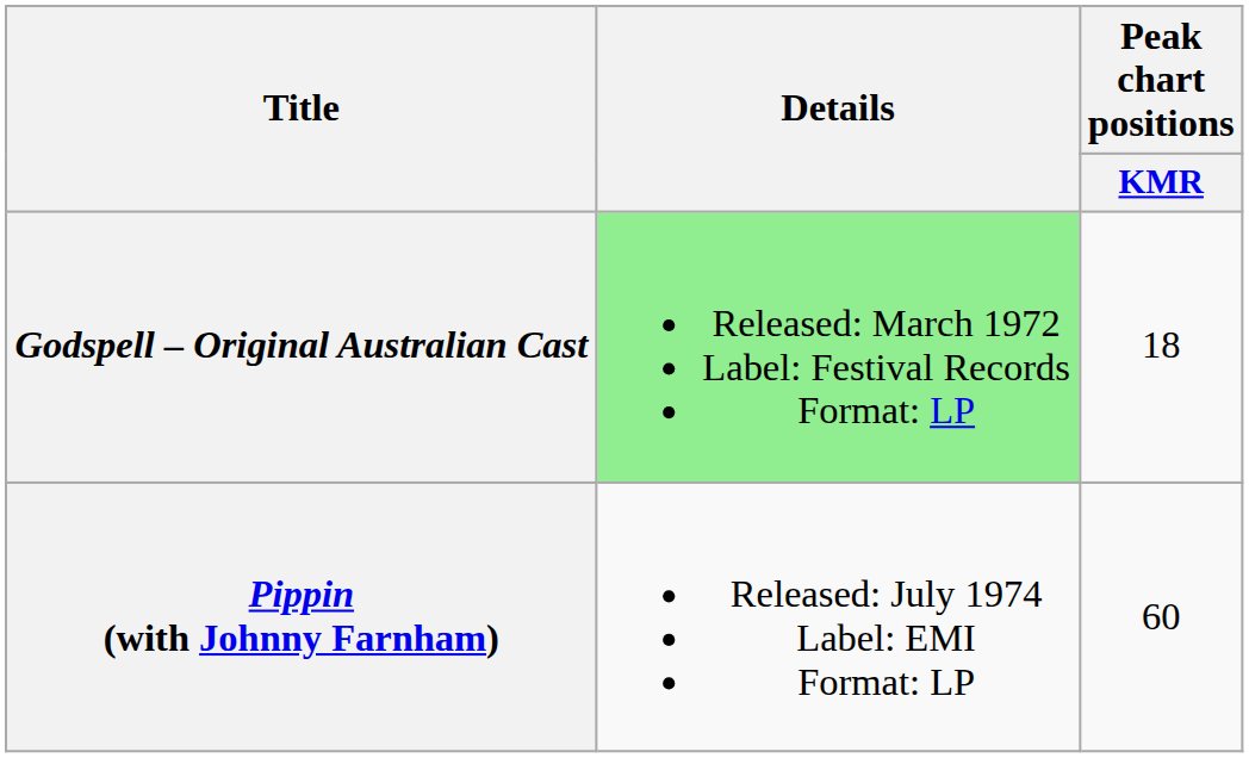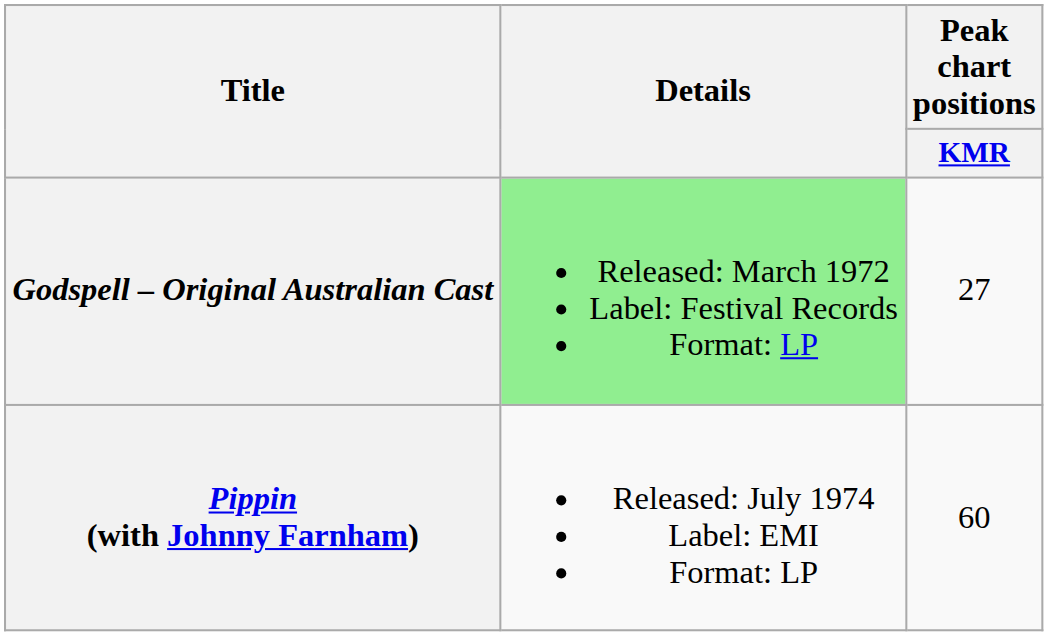Godspell – Original Australian Cast | Peak chart positions / KMR: 18 -> 27
